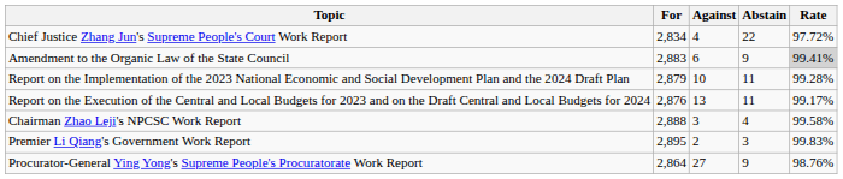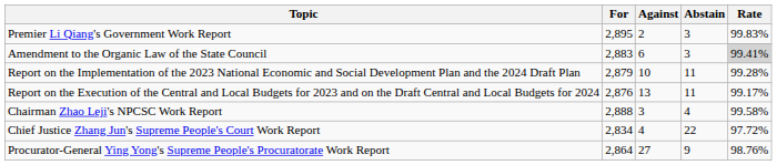rows swapped: Premier Li Qiang's Government Work Report <-> Chief Justice Zhang Jun's Supreme People's Court Work Report
Amendment to the Organic Law of the State Council | Abstain: 9 -> 3
